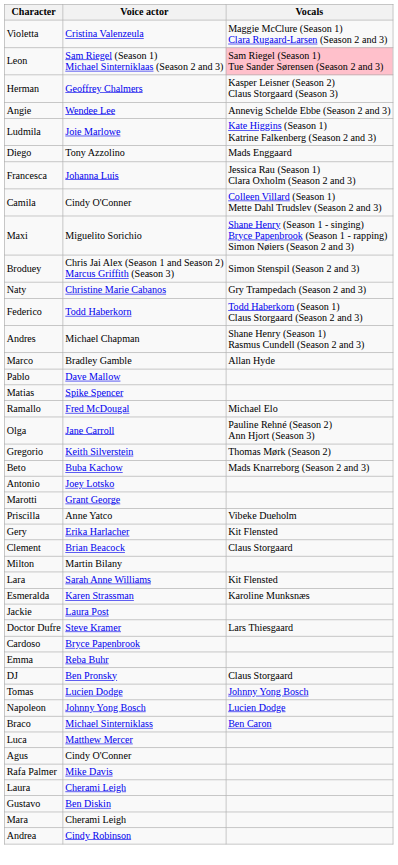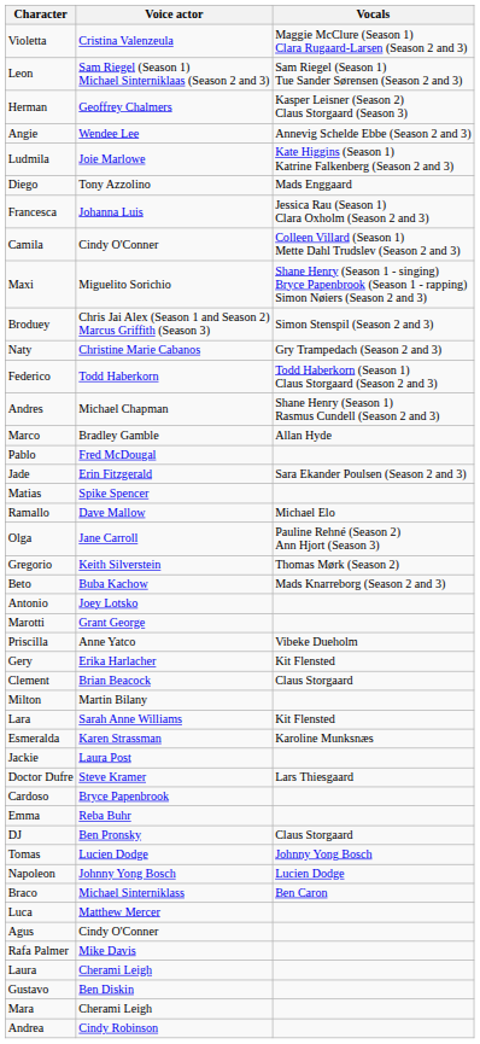Leon | Vocals: pink background -> no background
Pablo | Voice actor: Dave Mallow -> Fred McDougal
+ row: Jade | Erin Fitzgerald | Sara Ekander Poulsen (Season 2 and 3)
Ramallo | Voice actor: Fred McDougal -> Dave Mallow
